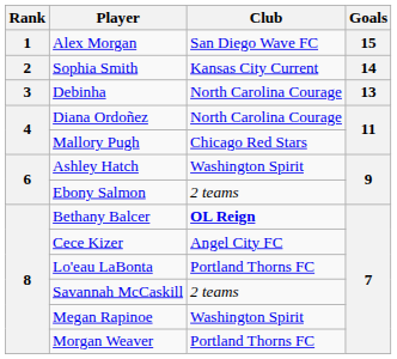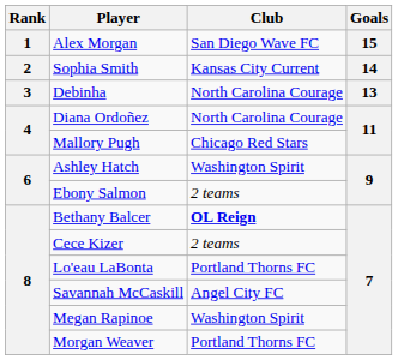Cece Kizer | Club: Angel City FC -> 2 teams
Savannah McCaskill | Club: 2 teams -> Angel City FC
